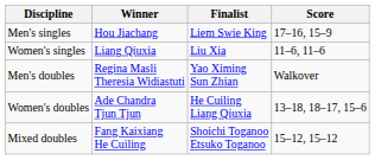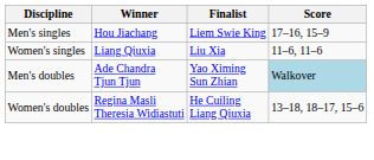Men's doubles | Winner: Regina Masli Theresia Widiastuti -> Ade Chandra Tjun Tjun
Men's doubles | Score: no background -> lightblue background
Women's doubles | Winner: Ade Chandra Tjun Tjun -> Regina Masli Theresia Widiastuti
- row: Mixed doubles | Fang Kaixiang He Cuiling | Shoichi Toganoo Etsuko Toganoo | 15–12, 15–12
